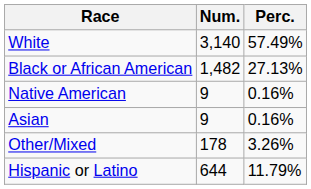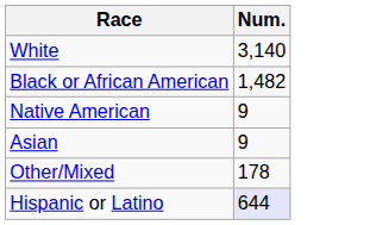- column: Perc. | 57.49% | 27.13% | 0.16% | 0.16% | 3.26% | 11.79%
Hispanic or Latino | Num.: no background -> lavender background
